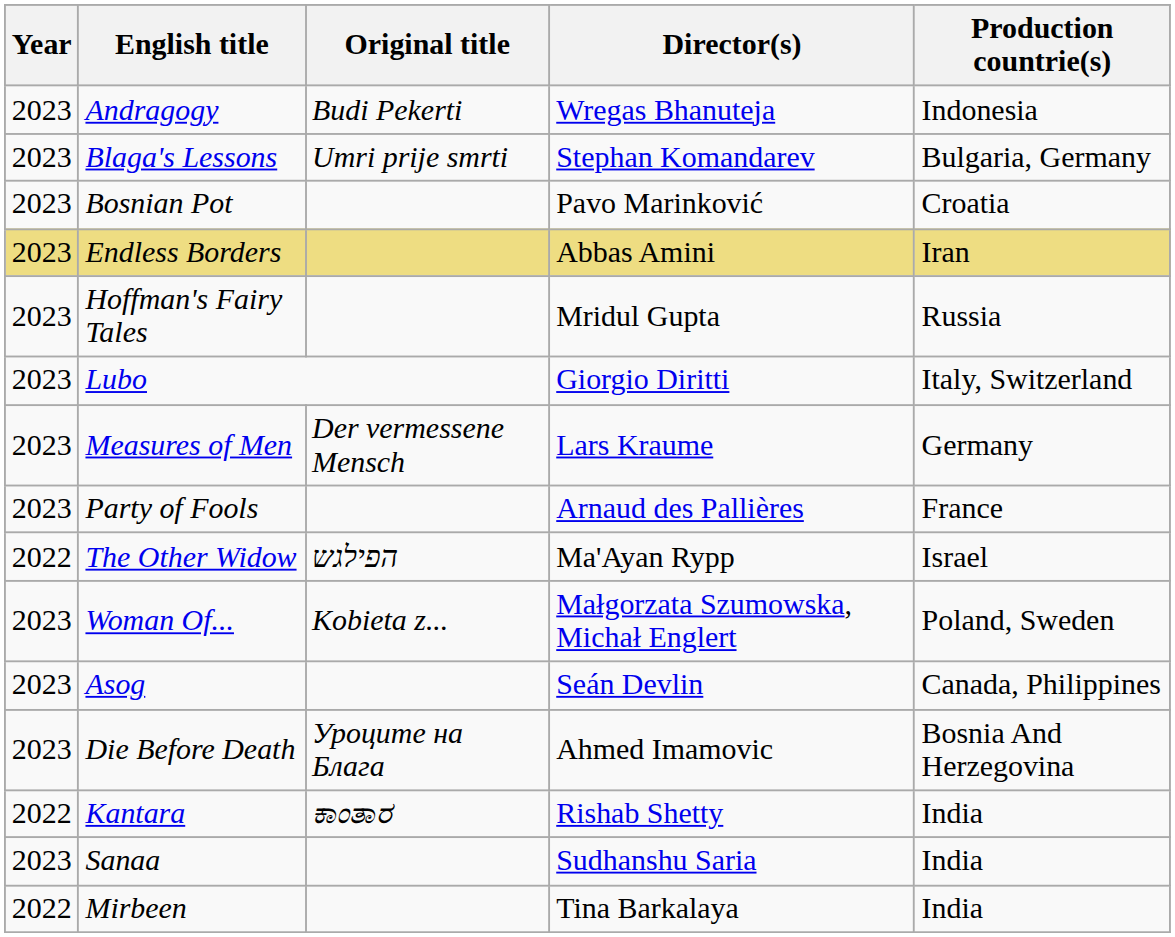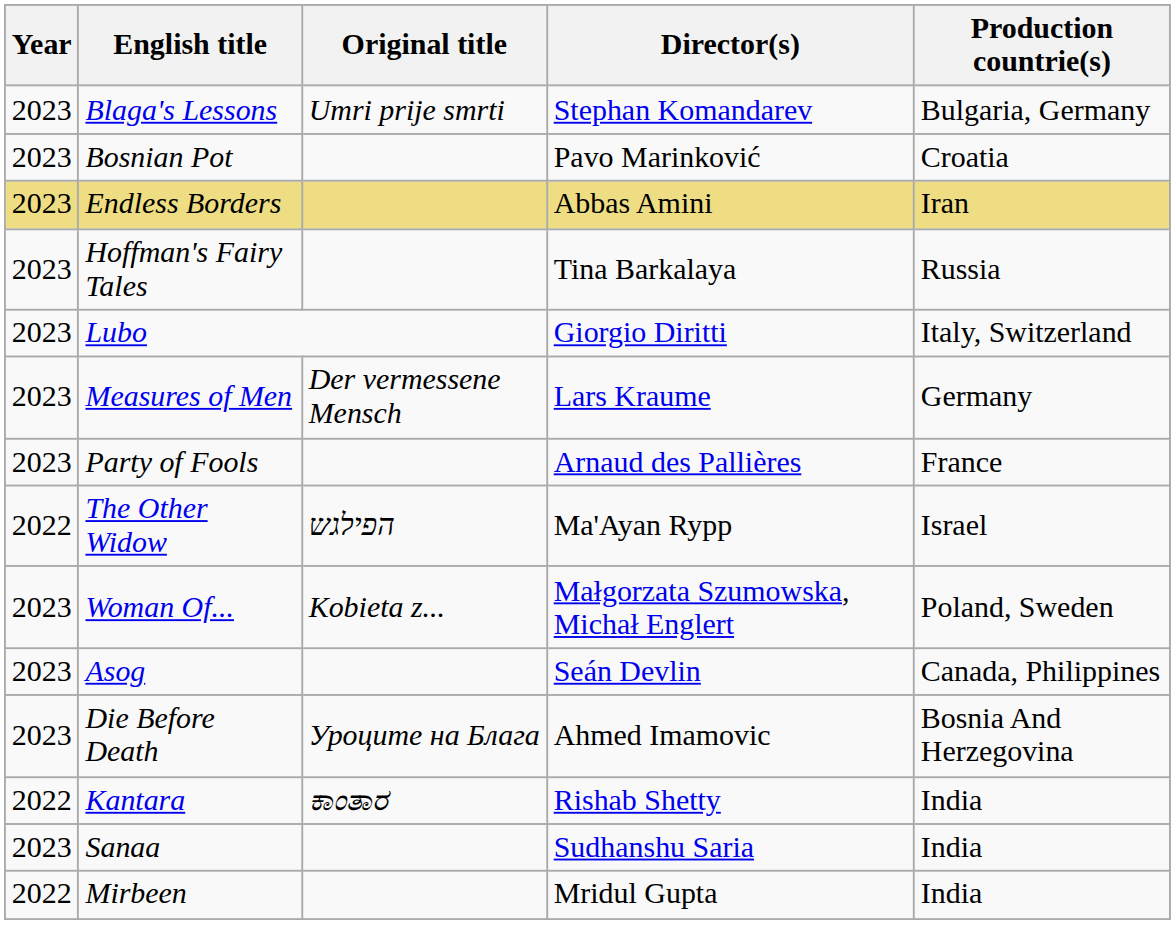- row: 2023 | Andragogy | Budi Pekerti | Wregas Bhanuteja | Indonesia
Hoffman's Fairy Tales | Director(s): Mridul Gupta -> Tina Barkalaya
Mirbeen | Director(s): Tina Barkalaya -> Mridul Gupta
